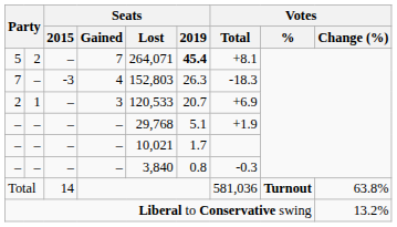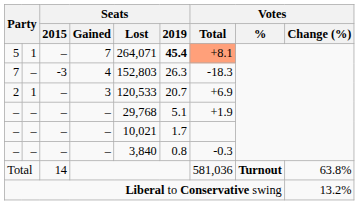5 | column 2: 2 -> 1
5 | Votes / Total: no background -> lightsalmon background
